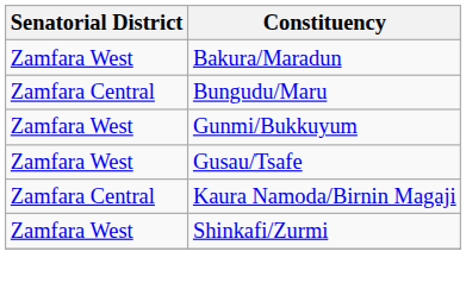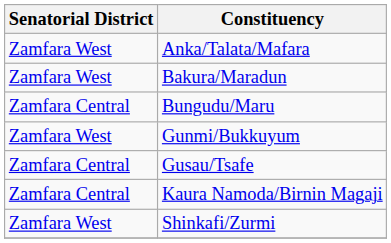+ row: Zamfara West | Anka/Talata/Mafara
Gusau/Tsafe | Senatorial District: Zamfara West -> Zamfara Central
